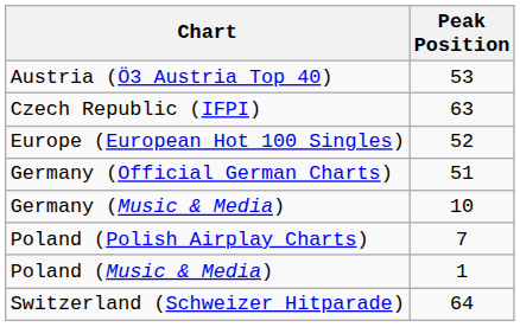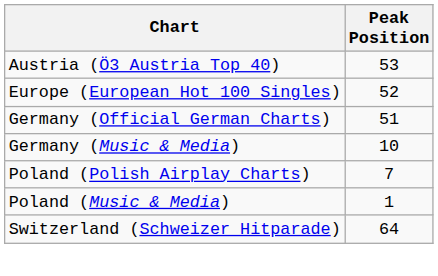- row: Czech Republic (IFPI) | 63
